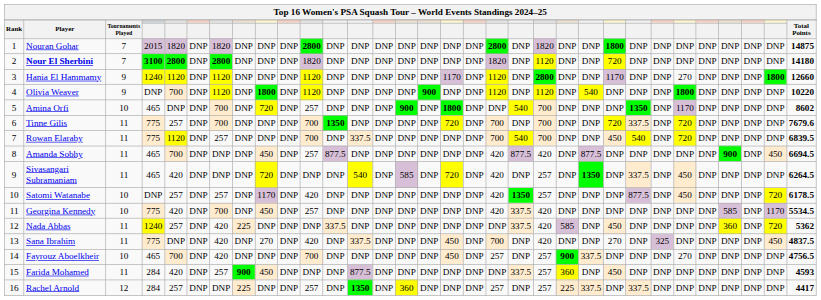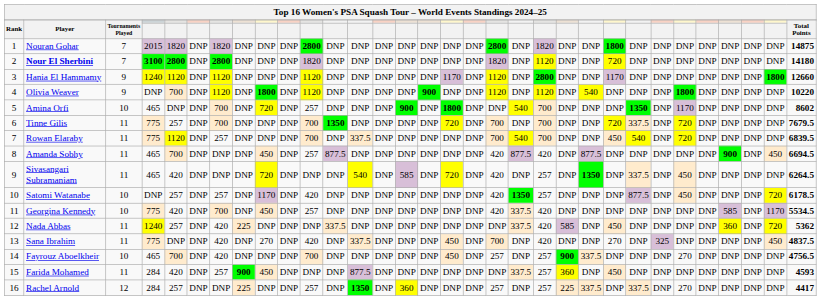Hania El Hammamy | column 27: 270 -> DNP
Tinne Gilis | Total Points: 7679.6 -> 7679.5
Rachel Arnold | column 27: DNP -> 270
